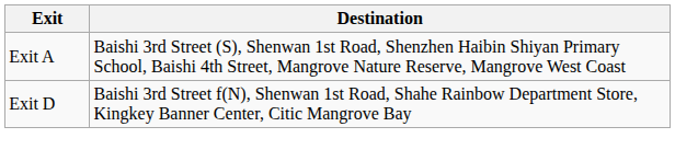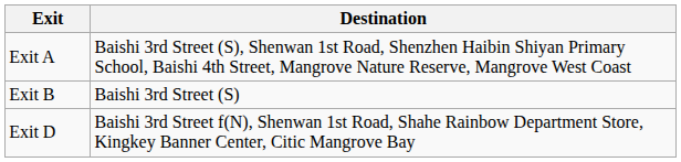+ row: Exit B | Baishi 3rd Street (S)
